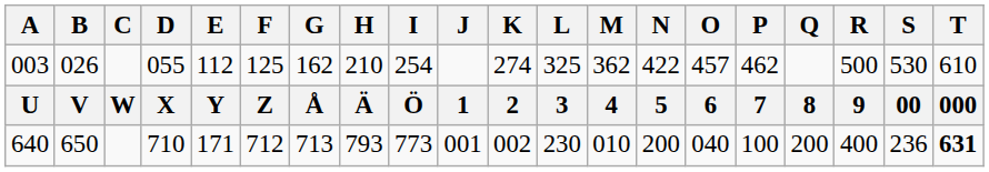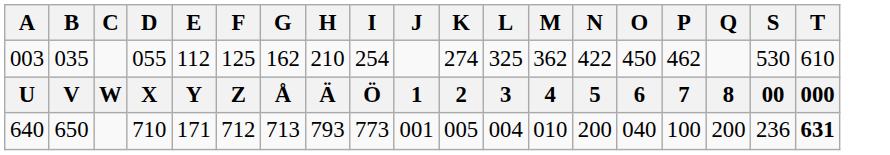- column: R | 500 | 9 | 400
003 | B: 026 -> 035
003 | O: 457 -> 450
640 | K: 002 -> 005
640 | L: 230 -> 004
